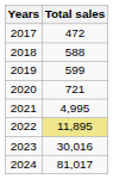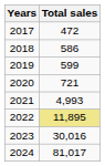2018 | Total sales: 588 -> 586
2021 | Total sales: 4,995 -> 4,993
